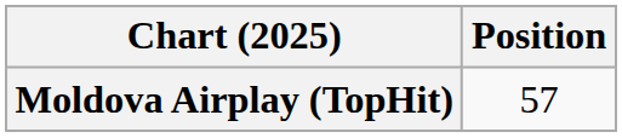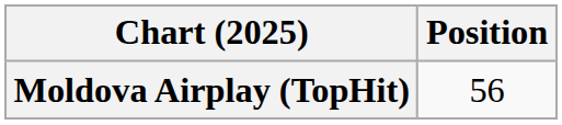Moldova Airplay (TopHit) | Position: 57 -> 56
